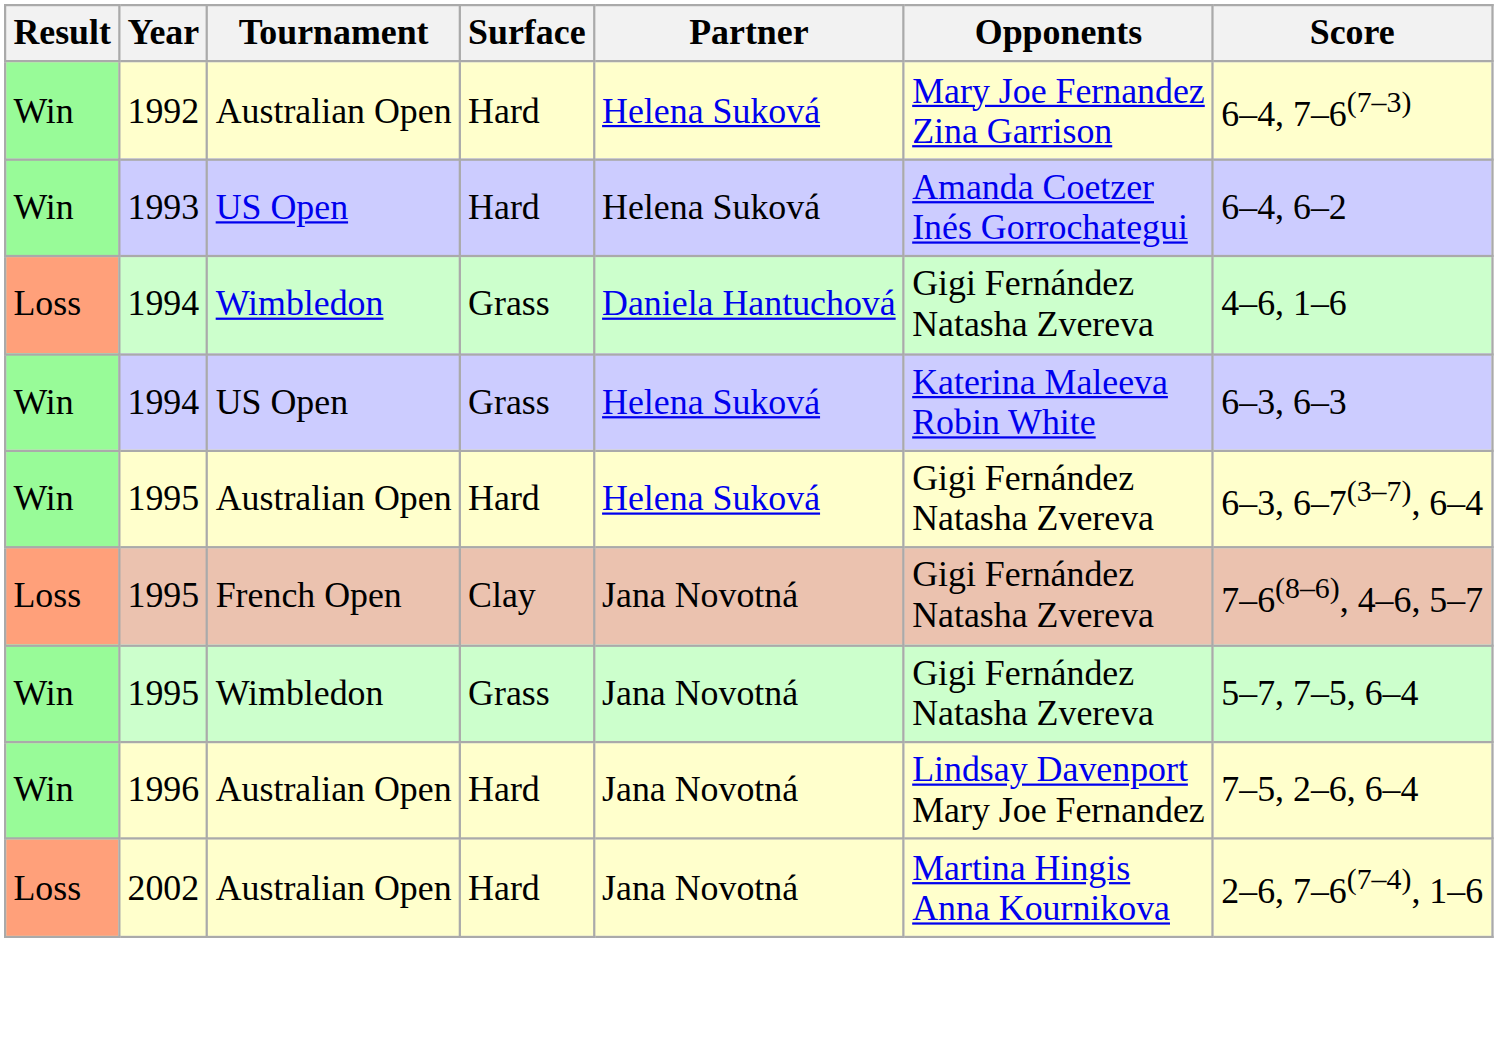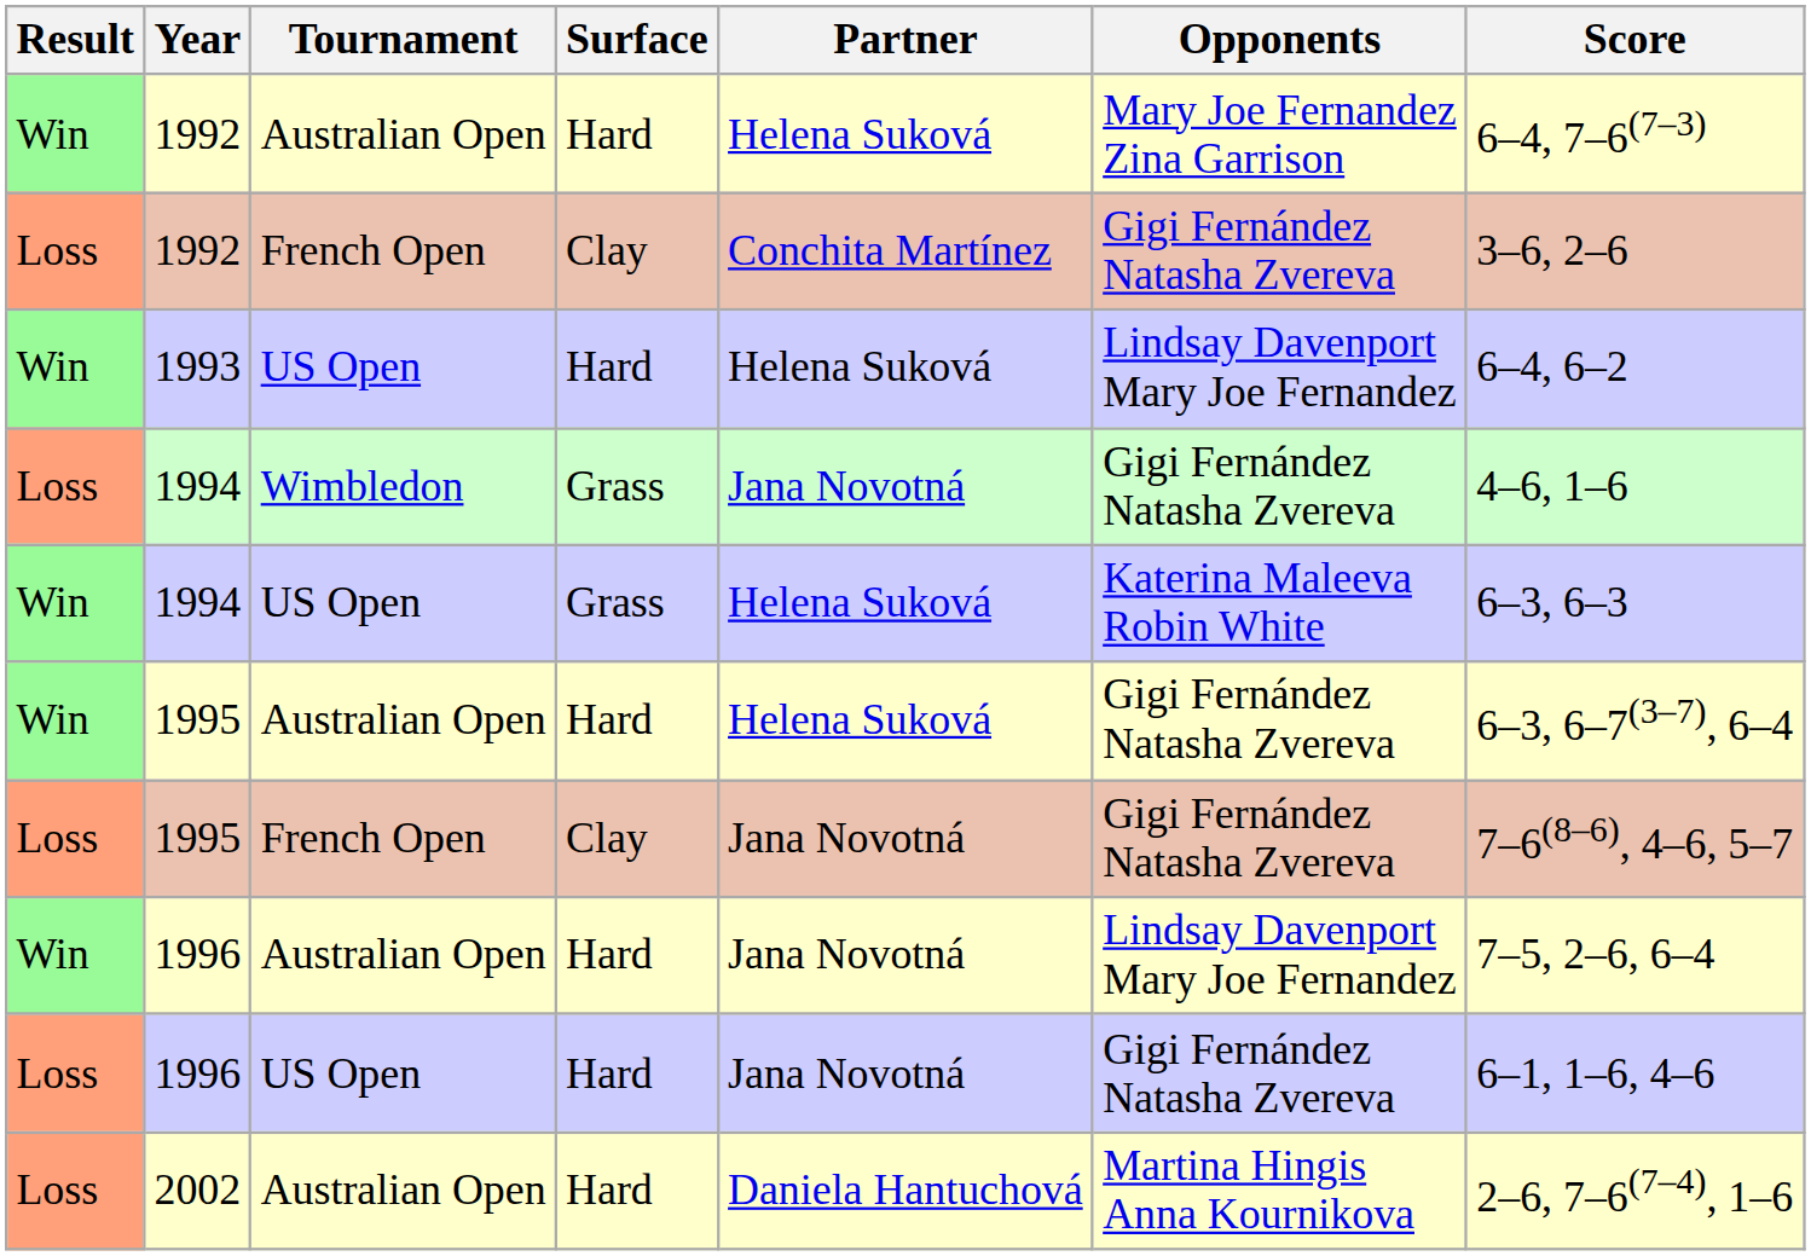+ row: Loss | 1992 | French Open | Clay | Conchita Martínez | Gigi Fernández Natasha Zvereva | 3–6, 2–6
1993 | Opponents: Amanda Coetzer Inés Gorrochategui -> Lindsay Davenport Mary Joe Fernandez
1994 / Wimbledon | Partner: Daniela Hantuchová -> Jana Novotná
- row: Win | 1995 | Wimbledon | Grass | Jana Novotná | Gigi Fernández Natasha Zvereva | 5–7, 7–5, 6–4
+ row: Loss | 1996 | US Open | Hard | Jana Novotná | Gigi Fernández Natasha Zvereva | 6–1, 1–6, 4–6
2002 | Partner: Jana Novotná -> Daniela Hantuchová
